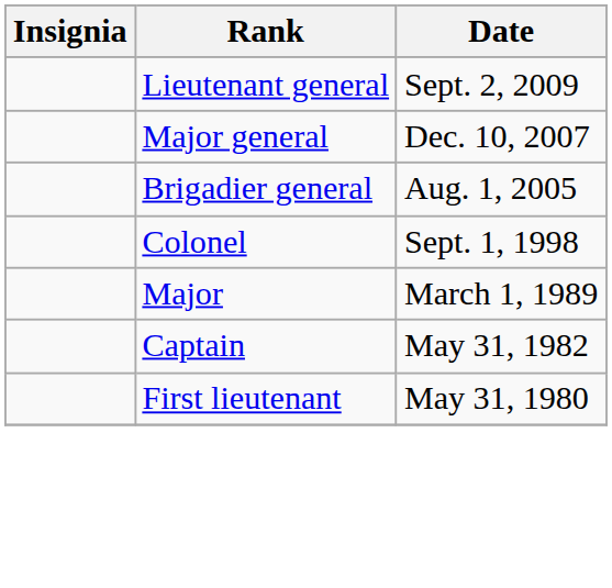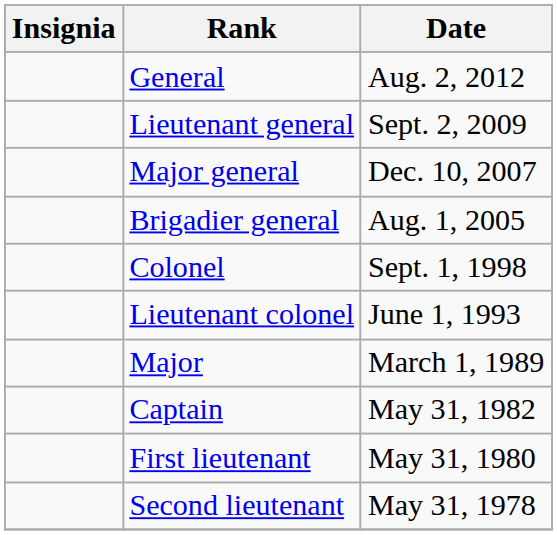+ row: General | Aug. 2, 2012
+ row: Lieutenant colonel | June 1, 1993
+ row: Second lieutenant | May 31, 1978
